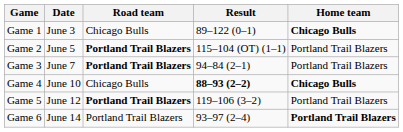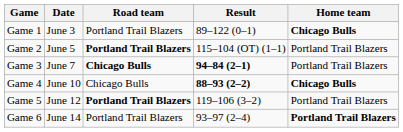Game 1 | Road team: Chicago Bulls -> Portland Trail Blazers
Game 3 | Road team: Portland Trail Blazers -> Chicago Bulls
Game 3 | Result: normal -> bold
